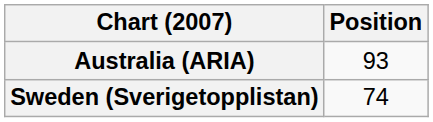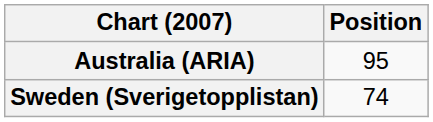Australia (ARIA) | Position: 93 -> 95
